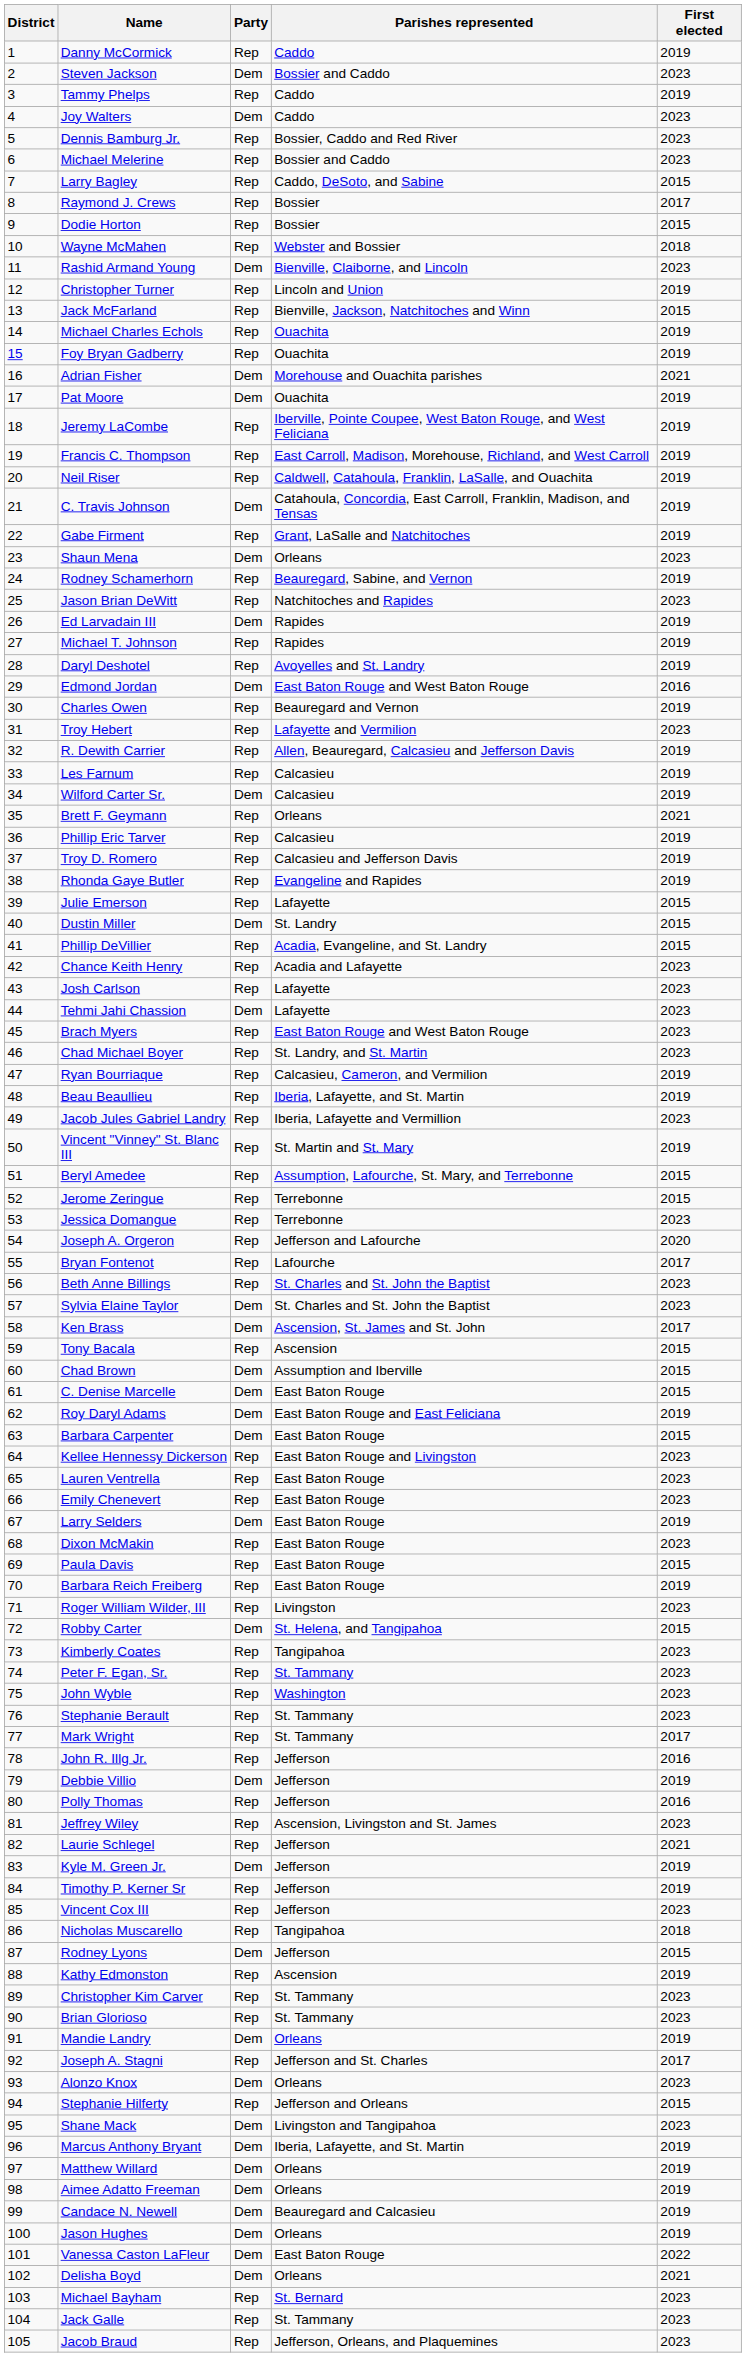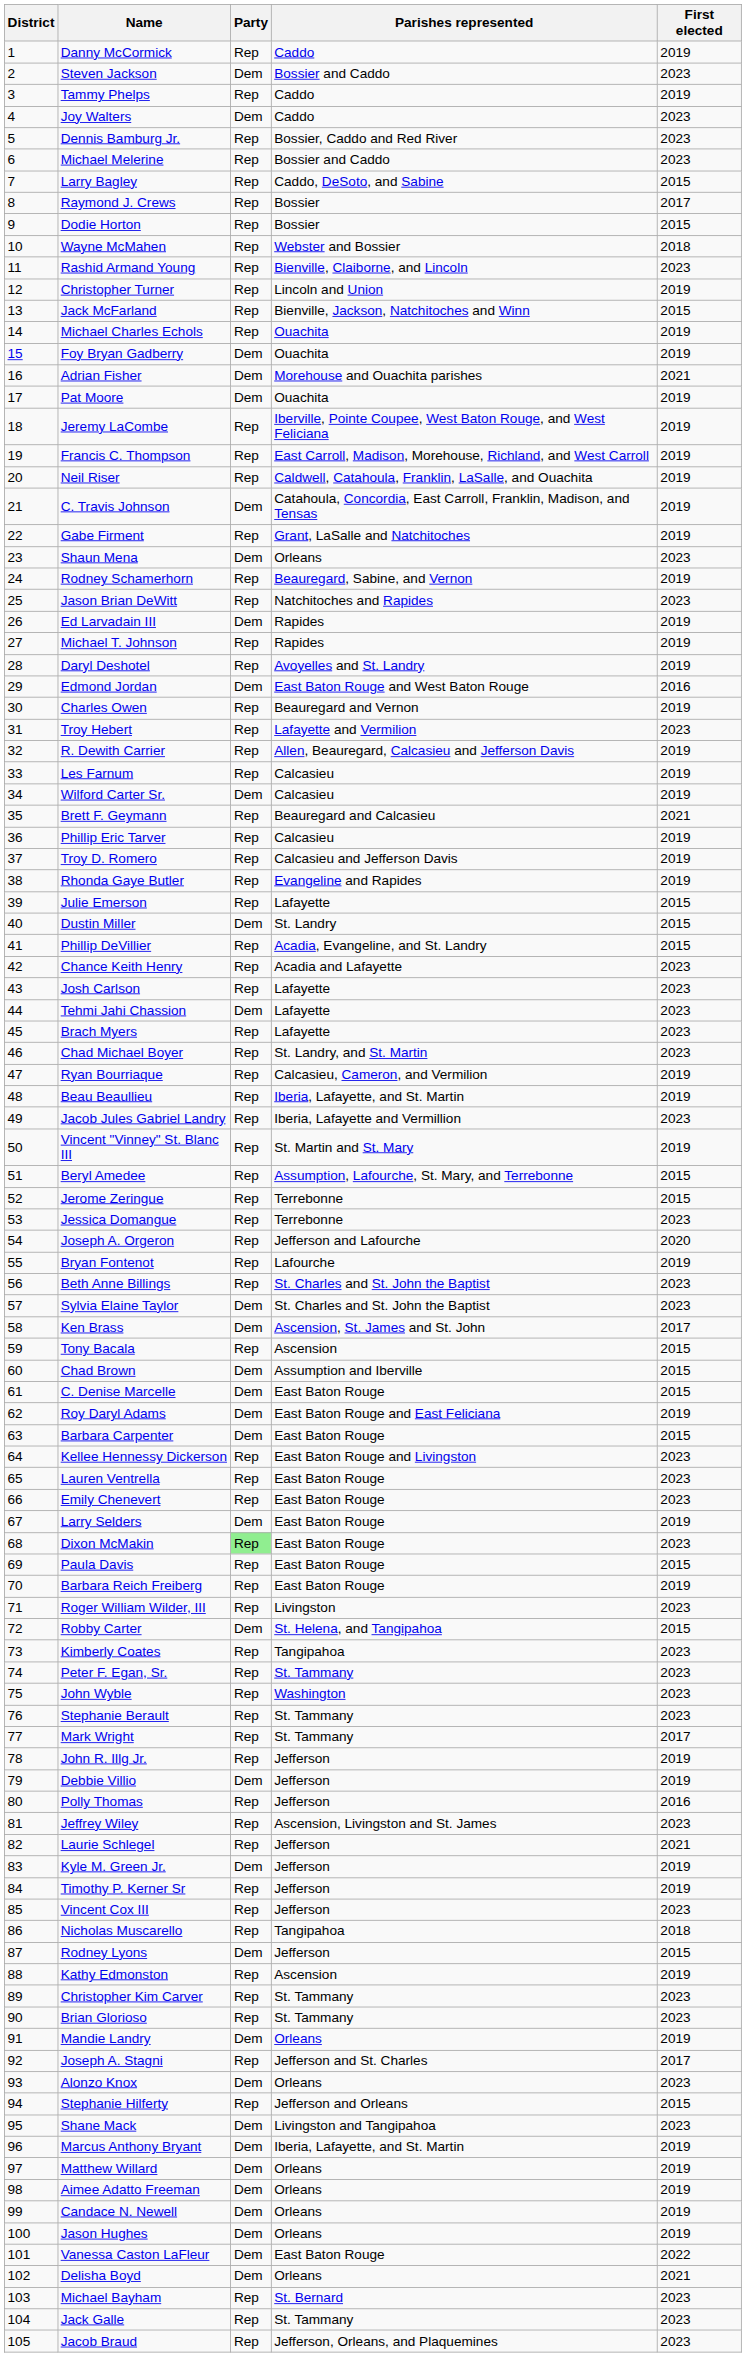Rashid Armand Young | Party: Dem -> Rep
Foy Bryan Gadberry | Party: Rep -> Dem
Brett F. Geymann | Parishes represented: Orleans -> Beauregard and Calcasieu
Brach Myers | Parishes represented: East Baton Rouge and West Baton Rouge -> Lafayette
Bryan Fontenot | First elected: 2017 -> 2019
Dixon McMakin | Party: no background -> lightgreen background
John R. Illg Jr. | First elected: 2016 -> 2019
Candace N. Newell | Parishes represented: Beauregard and Calcasieu -> Orleans
